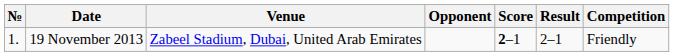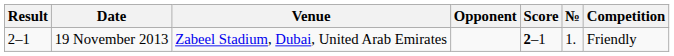columns swapped: № <-> Result
